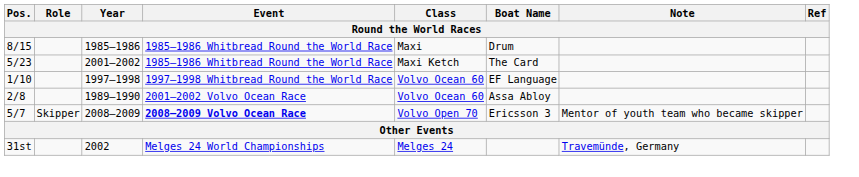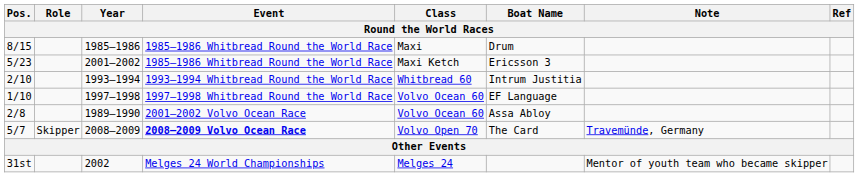5/23 | Boat Name: The Card -> Ericsson 3
+ row: 2/10 | 1993–1994 | 1993–1994 Whitbread Round the World Race | Whitbread 60 | Intrum Justitia
5/7 | Boat Name: Ericsson 3 -> The Card
5/7 | Note: Mentor of youth team who became skipper -> Travemünde, Germany
31st | Note: Travemünde, Germany -> Mentor of youth team who became skipper
